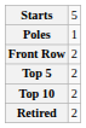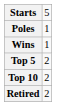- row: Front Row | 2
+ row: Wins | 1
